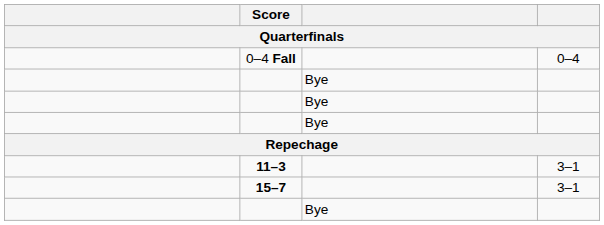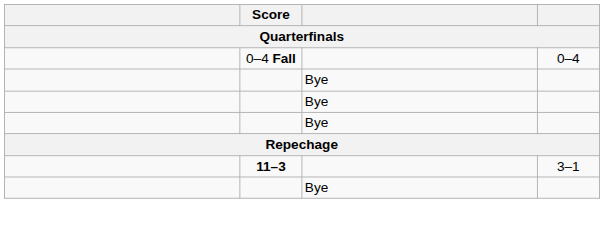- row: 15–7 | 3–1
